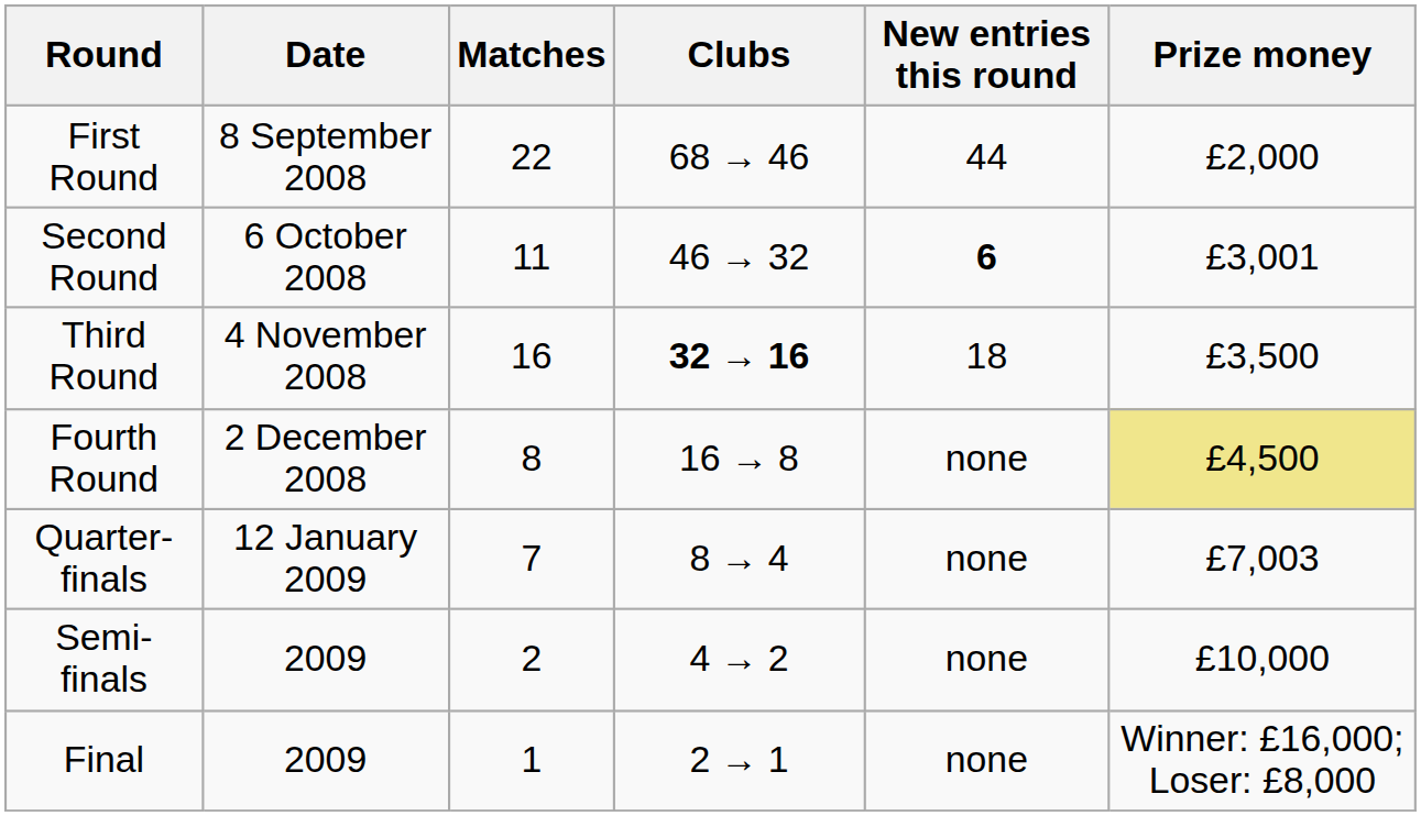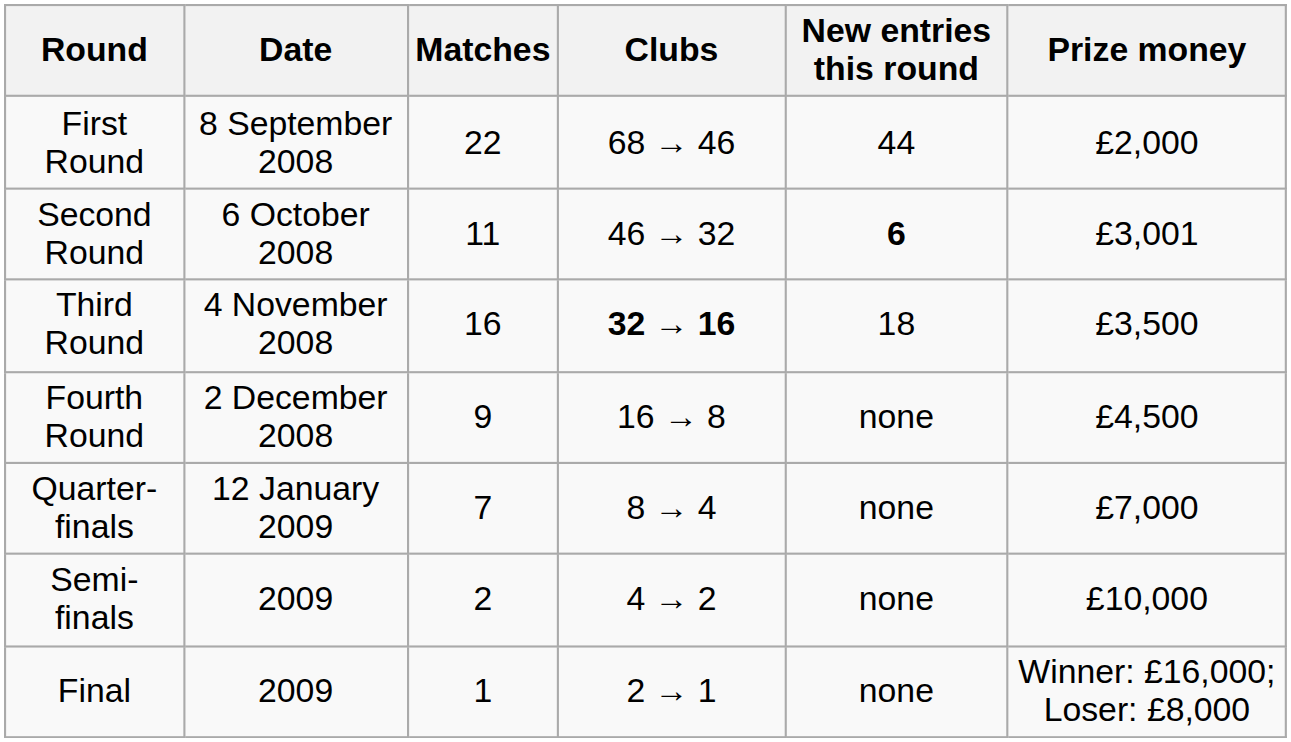Fourth Round | Matches: 8 -> 9
Fourth Round | Prize money: khaki background -> no background
Quarter-finals | Prize money: £7,003 -> £7,000
